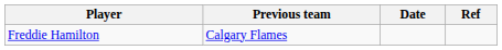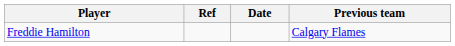columns swapped: Previous team <-> Ref
